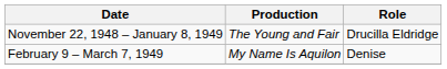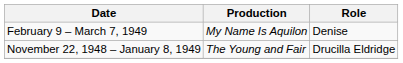rows swapped: November 22, 1948 – January 8, 1949 <-> February 9 – March 7, 1949
